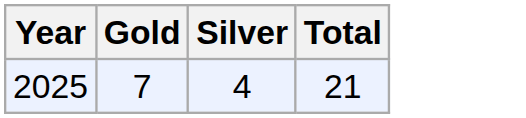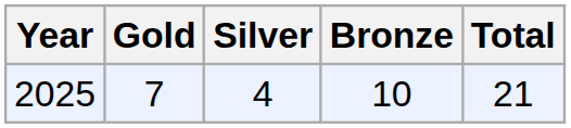+ column: Bronze | 10
